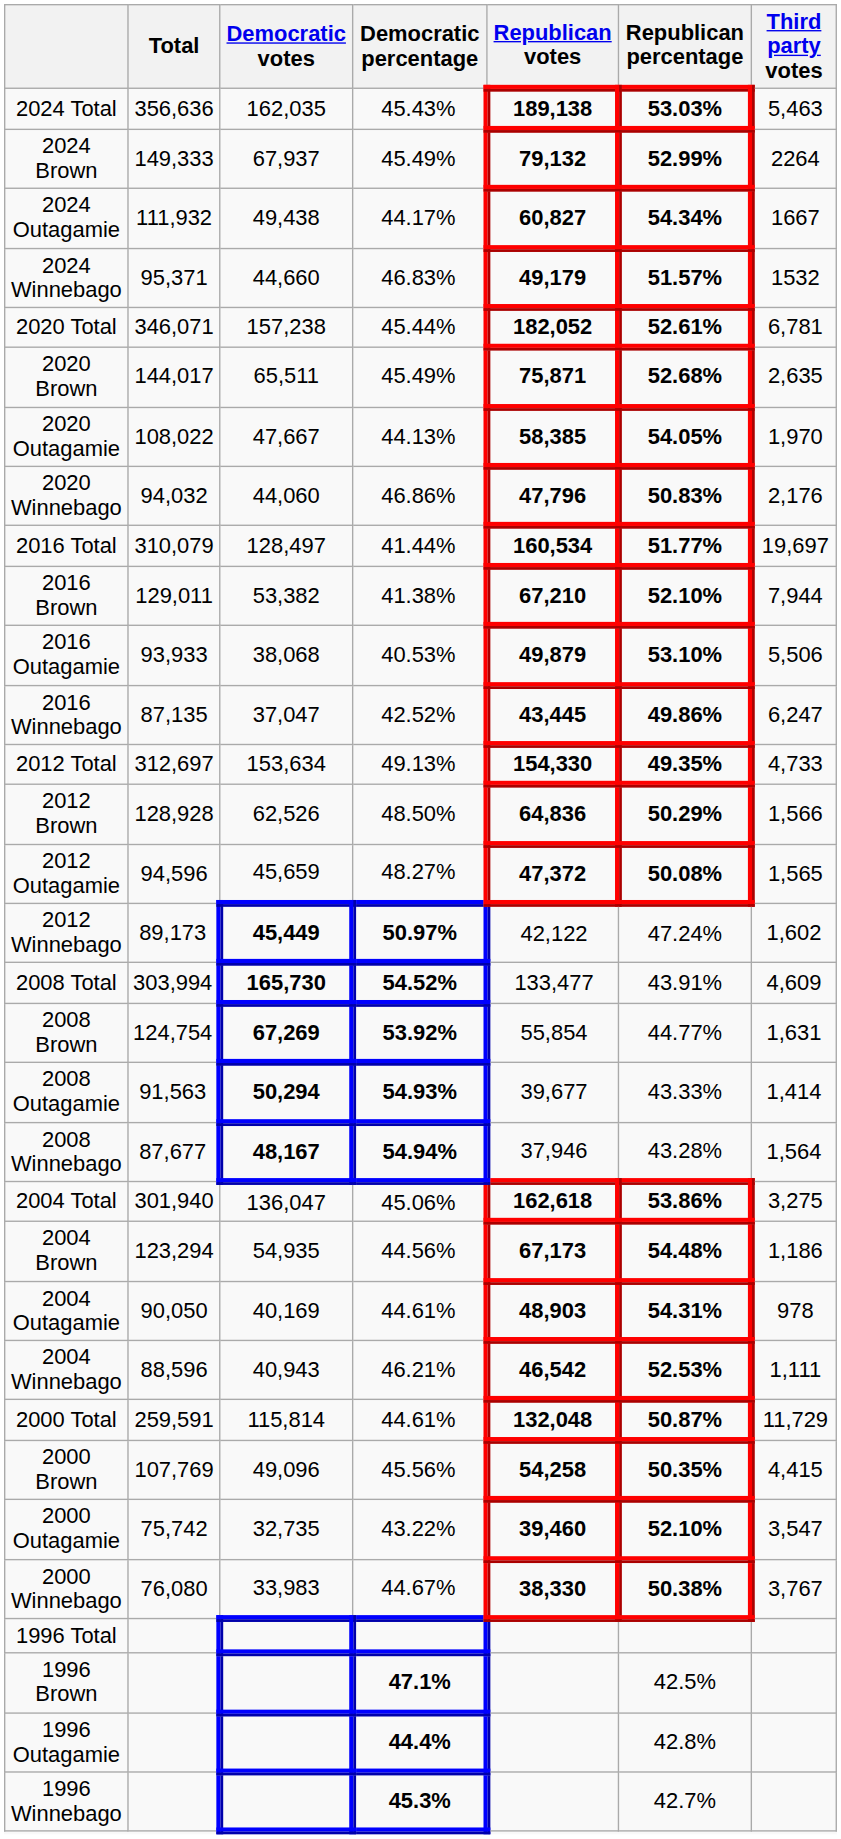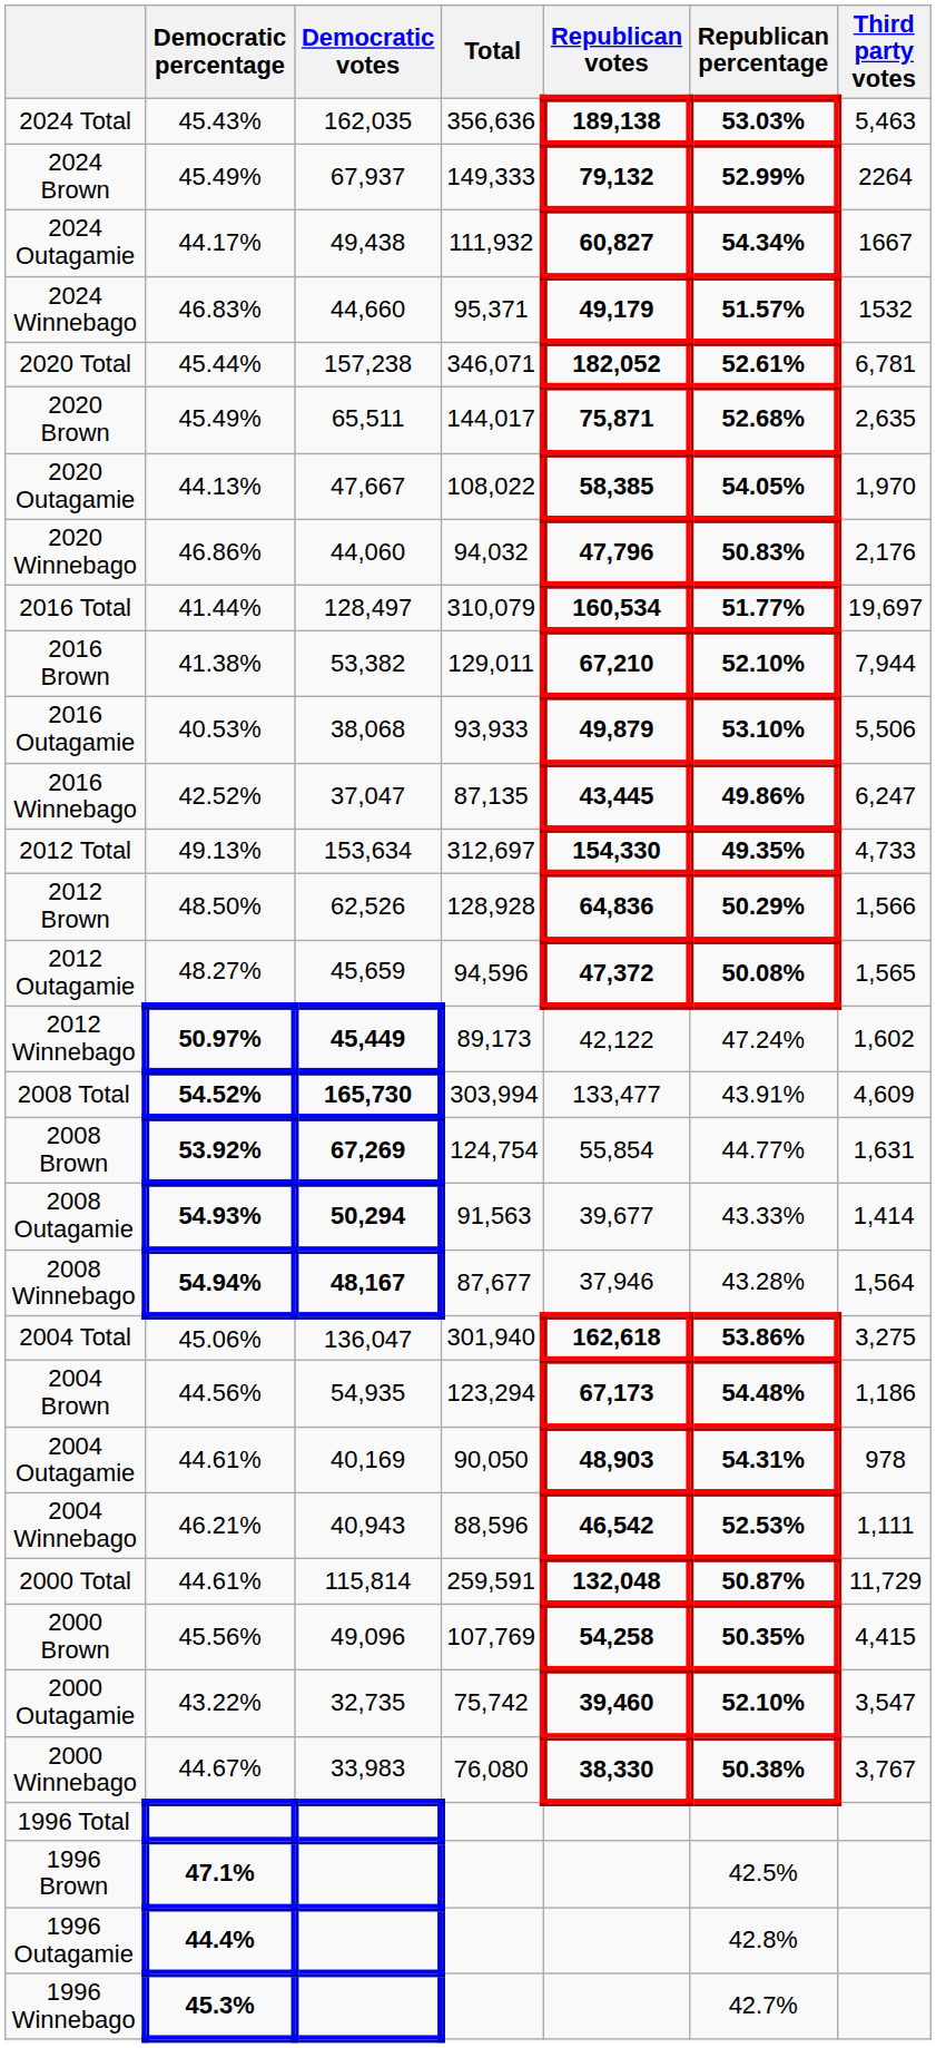columns swapped: Total <-> Democratic percentage
